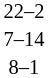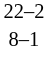- row: 7–14
